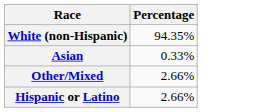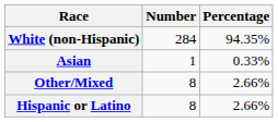+ column: Number | 284 | 1 | 8 | 8
